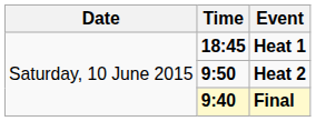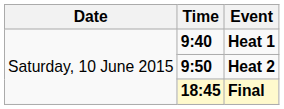Heat 1 | Time: 18:45 -> 9:40
Final | Time: 9:40 -> 18:45
